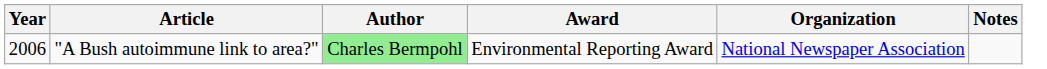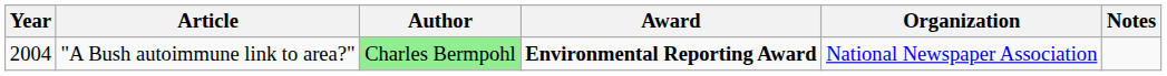"A Bush autoimmune link to area?" | Year: 2006 -> 2004
"A Bush autoimmune link to area?" | Award: normal -> bold
